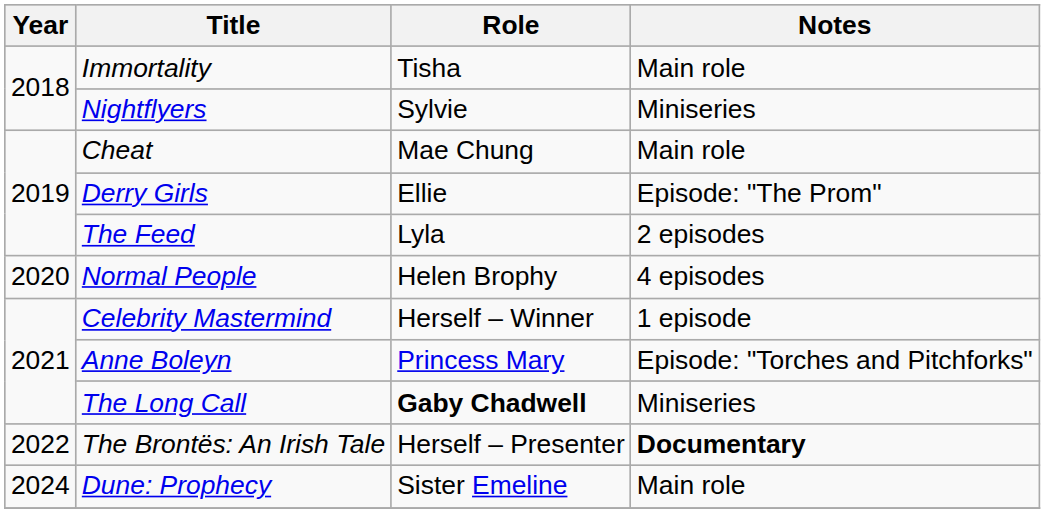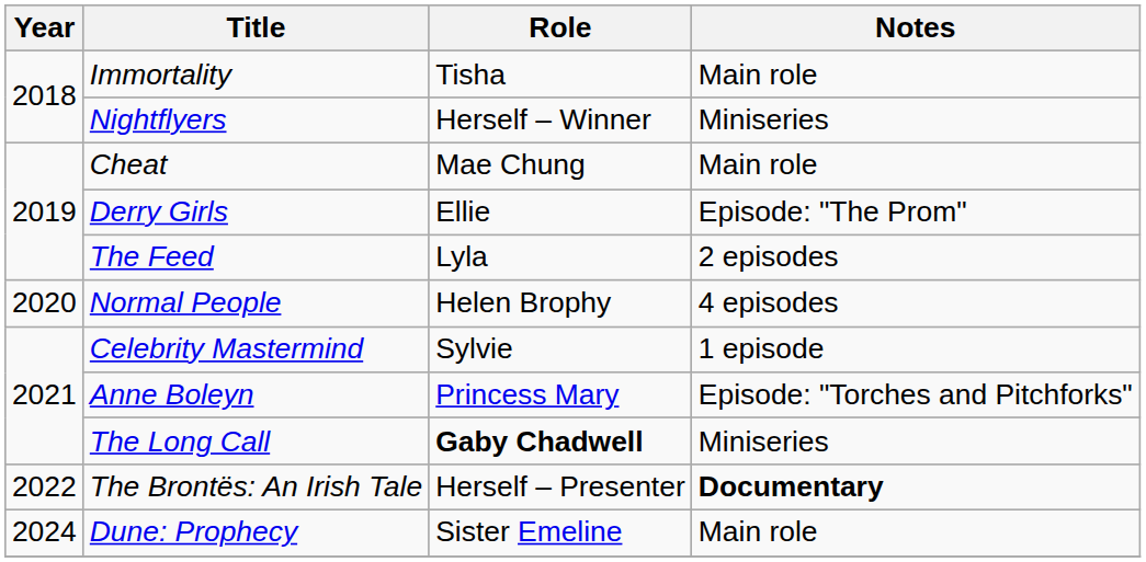Nightflyers | Role: Sylvie -> Herself – Winner
Celebrity Mastermind | Role: Herself – Winner -> Sylvie
